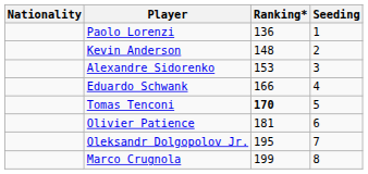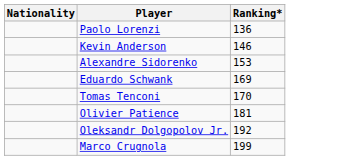- column: Seeding | 1 | 2 | 3 | 4 | 5 | 6 | 7 | 8
Kevin Anderson | Ranking*: 148 -> 146
Eduardo Schwank | Ranking*: 166 -> 169
Tomas Tenconi | Ranking*: bold -> normal
Oleksandr Dolgopolov Jr. | Ranking*: 195 -> 192
